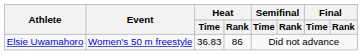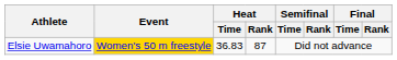Elsie Uwamahoro | Event: no background -> gold background
Elsie Uwamahoro | Heat / Rank: 86 -> 87
